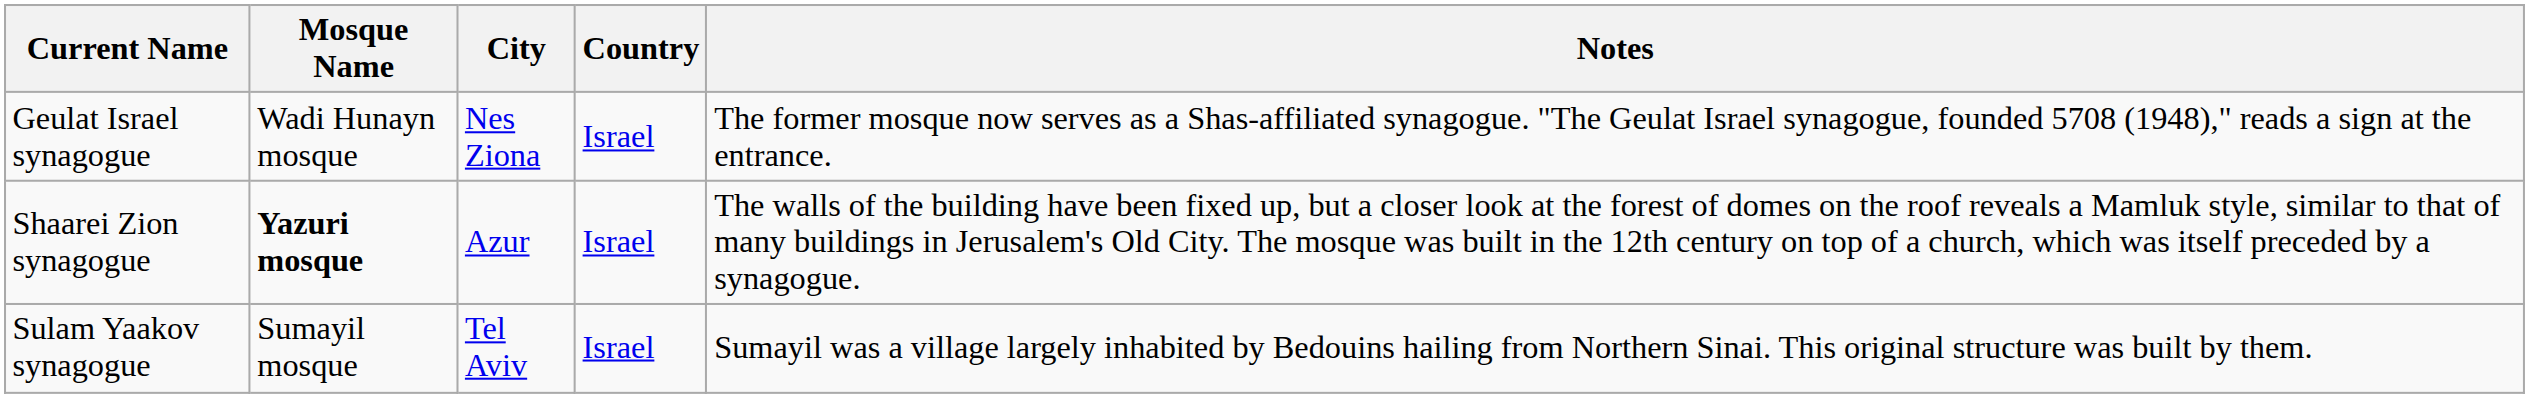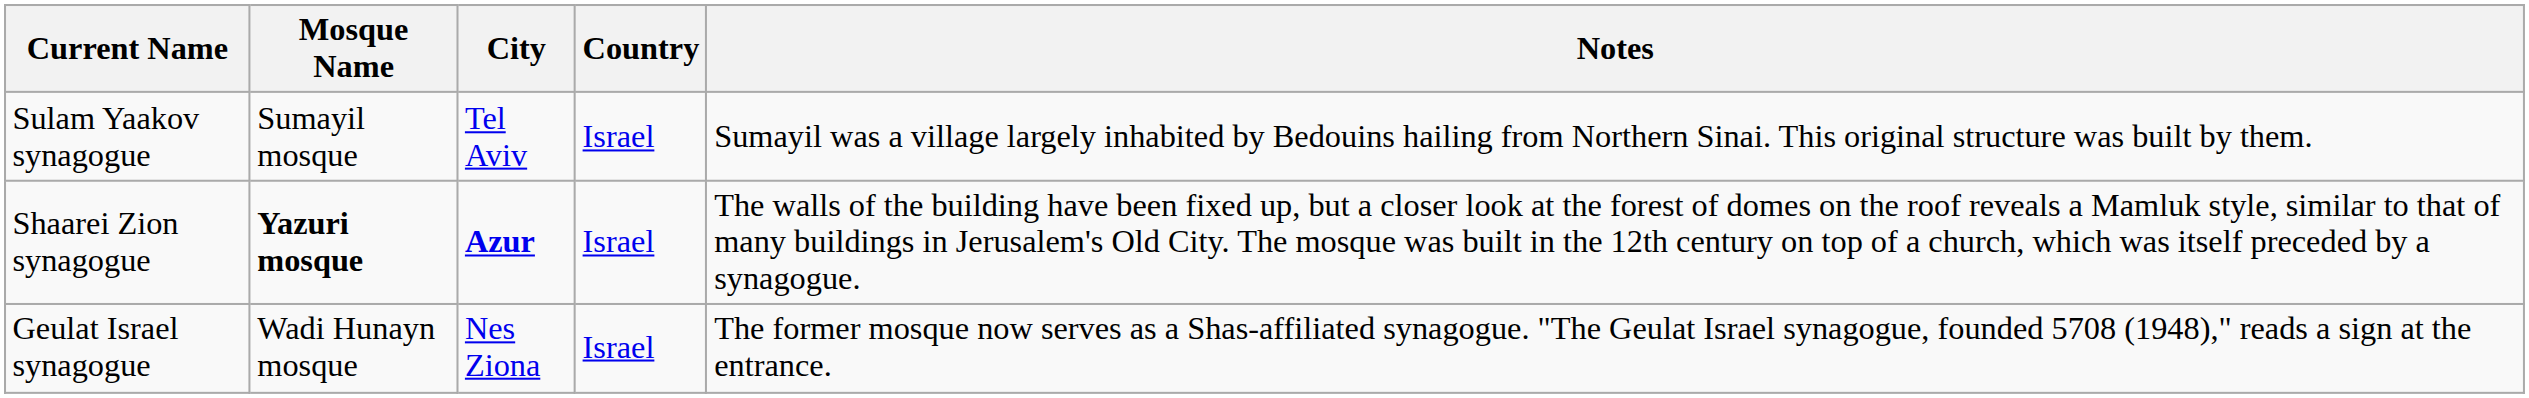rows swapped: Geulat Israel synagogue <-> Sulam Yaakov synagogue
Shaarei Zion synagogue | City: normal -> bold
